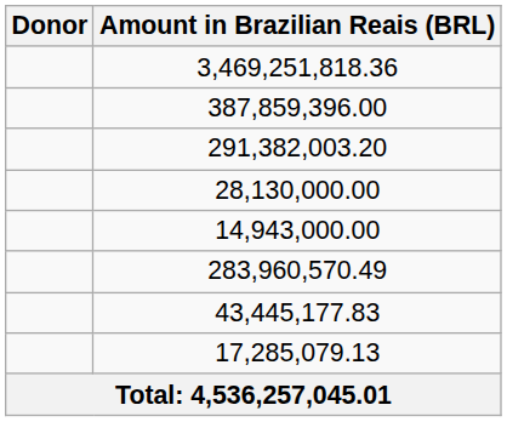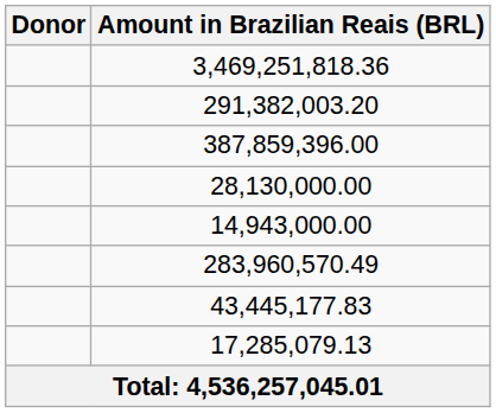rows swapped: 387,859,396.00 <-> 291,382,003.20
